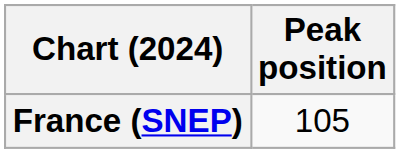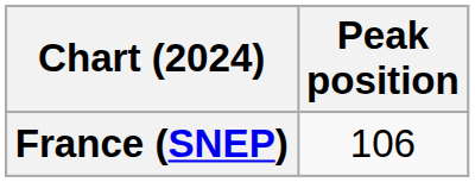France (SNEP) | Peak position: 105 -> 106
